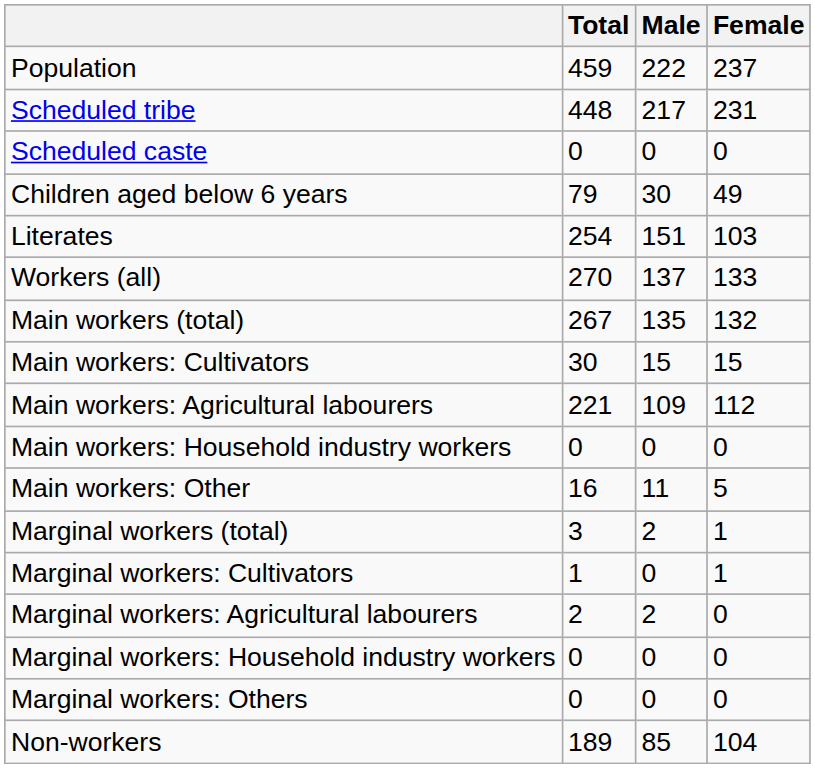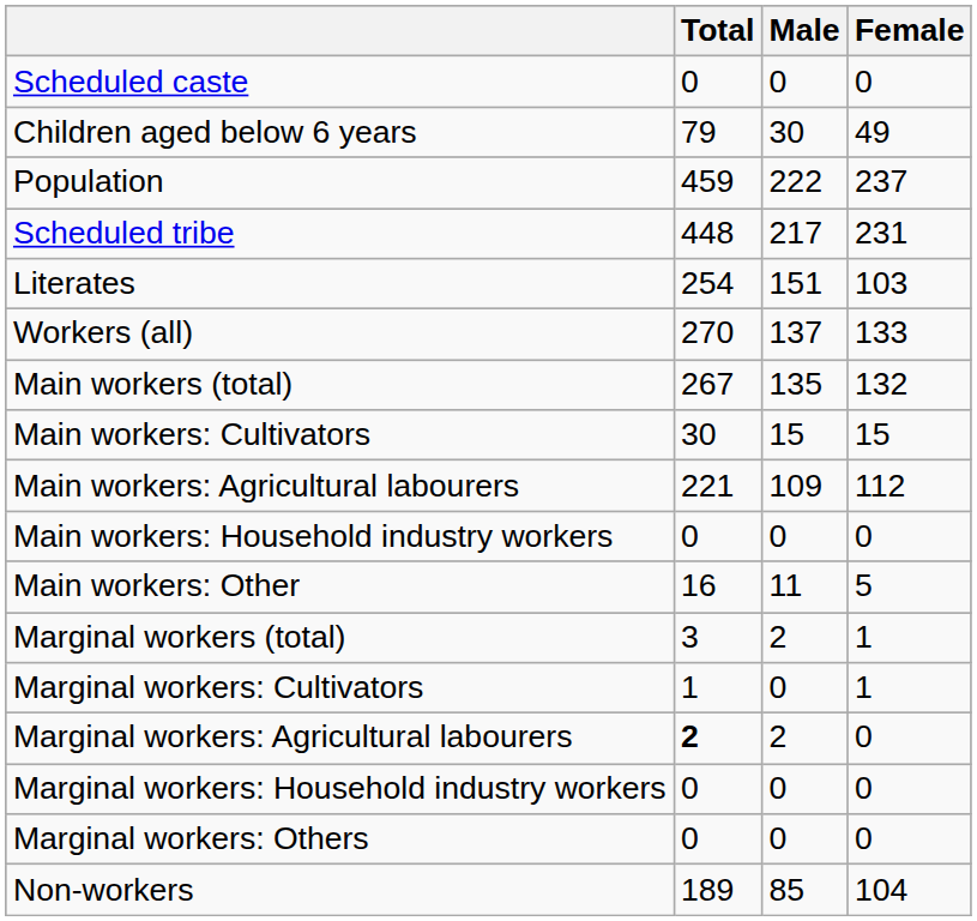rows swapped: Population <-> Scheduled caste
rows swapped: Children aged below 6 years <-> Scheduled tribe
Marginal workers: Agricultural labourers | Total: normal -> bold
